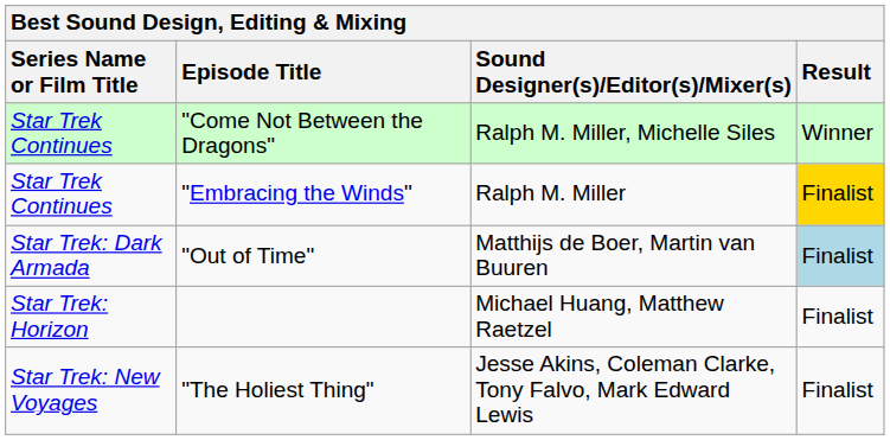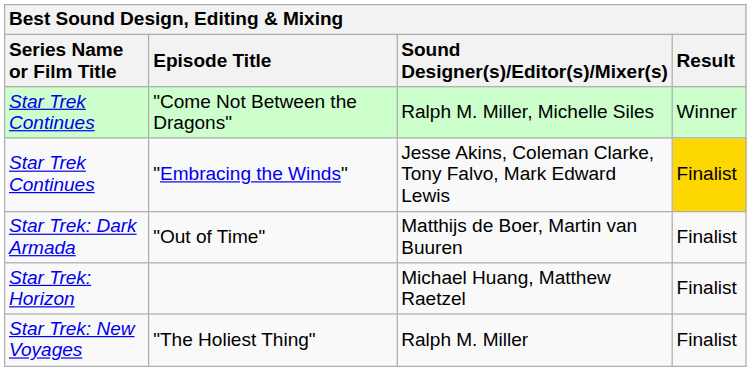"Embracing the Winds" | Sound Designer(s)/Editor(s)/Mixer(s): Ralph M. Miller -> Jesse Akins, Coleman Clarke, Tony Falvo, Mark Edward Lewis
"Out of Time" | Result: lightblue background -> no background
"The Holiest Thing" | Sound Designer(s)/Editor(s)/Mixer(s): Jesse Akins, Coleman Clarke, Tony Falvo, Mark Edward Lewis -> Ralph M. Miller
